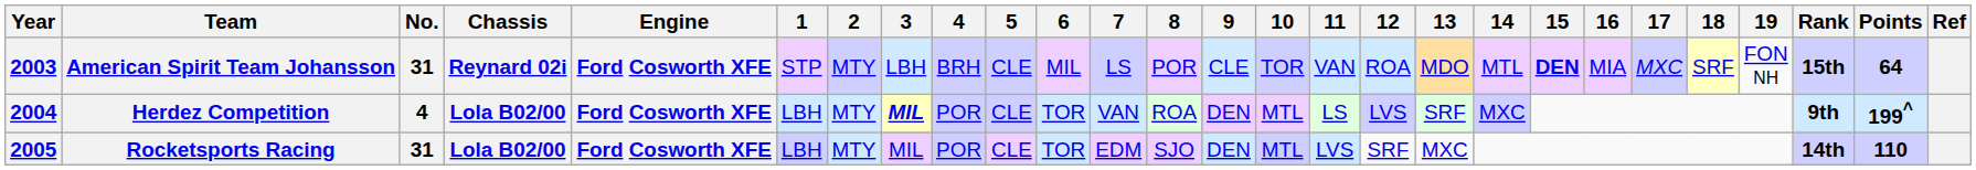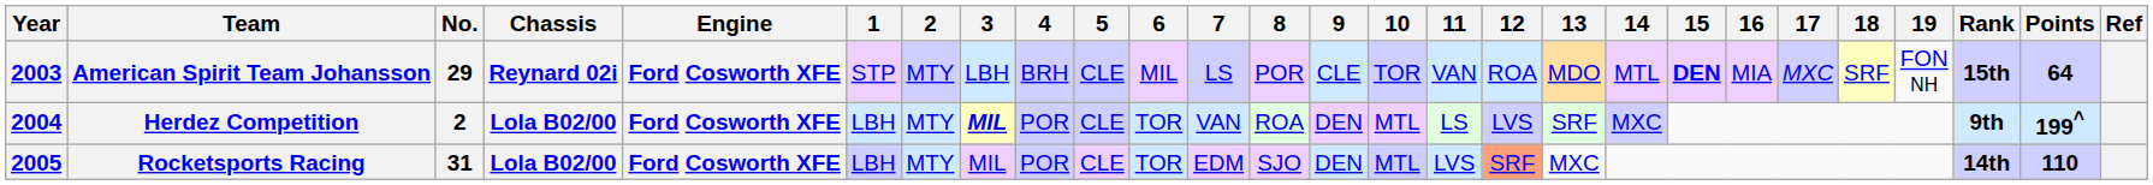American Spirit Team Johansson | No.: 31 -> 29
Herdez Competition | No.: 4 -> 2
Rocketsports Racing | 12: no background -> lightsalmon background
